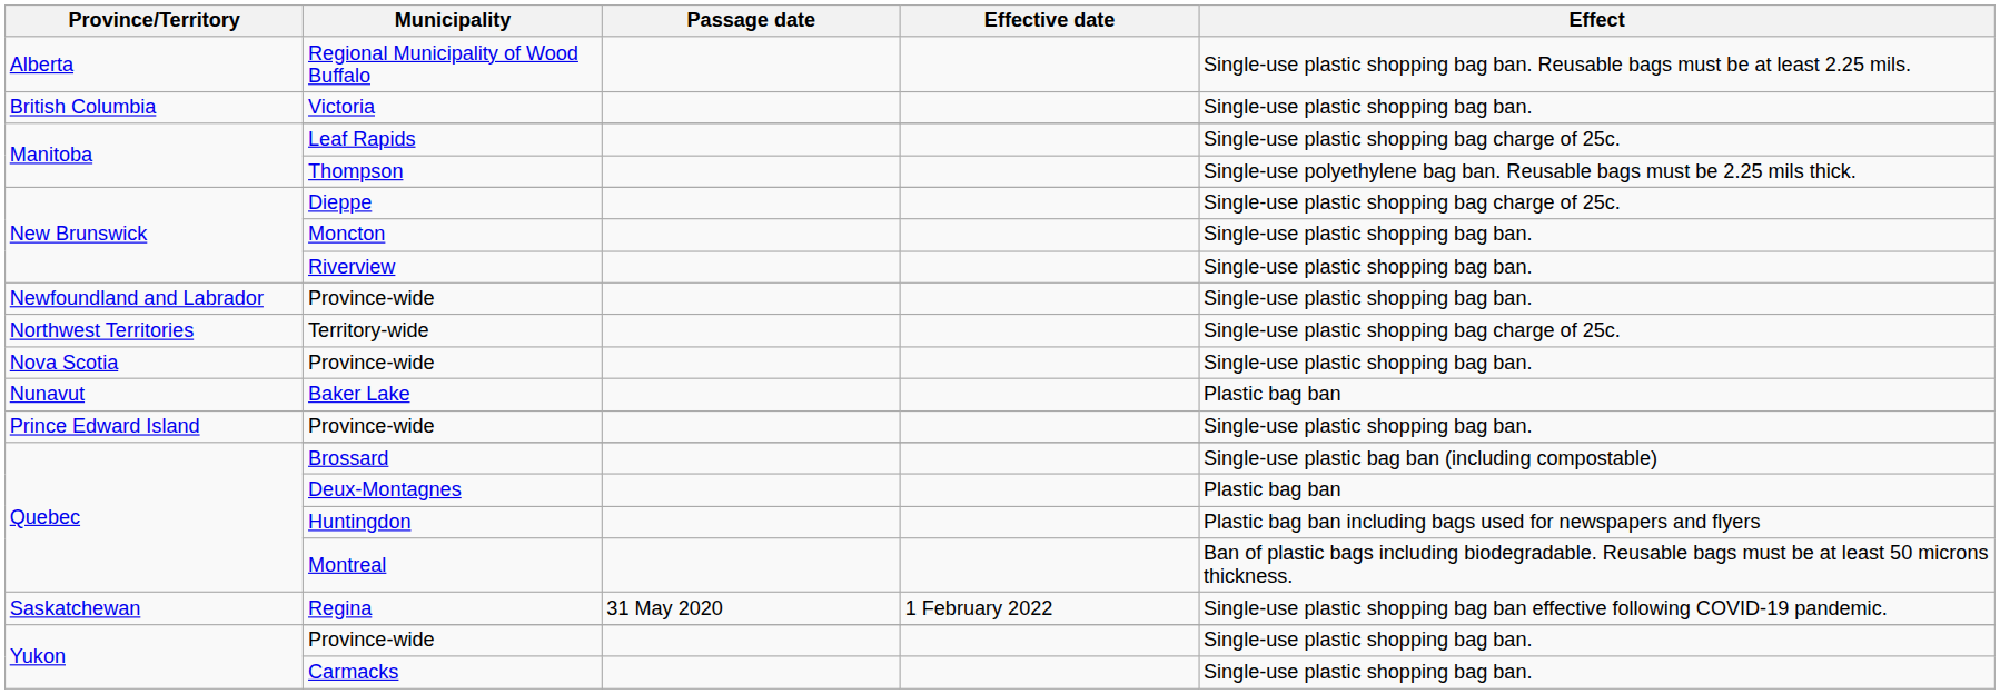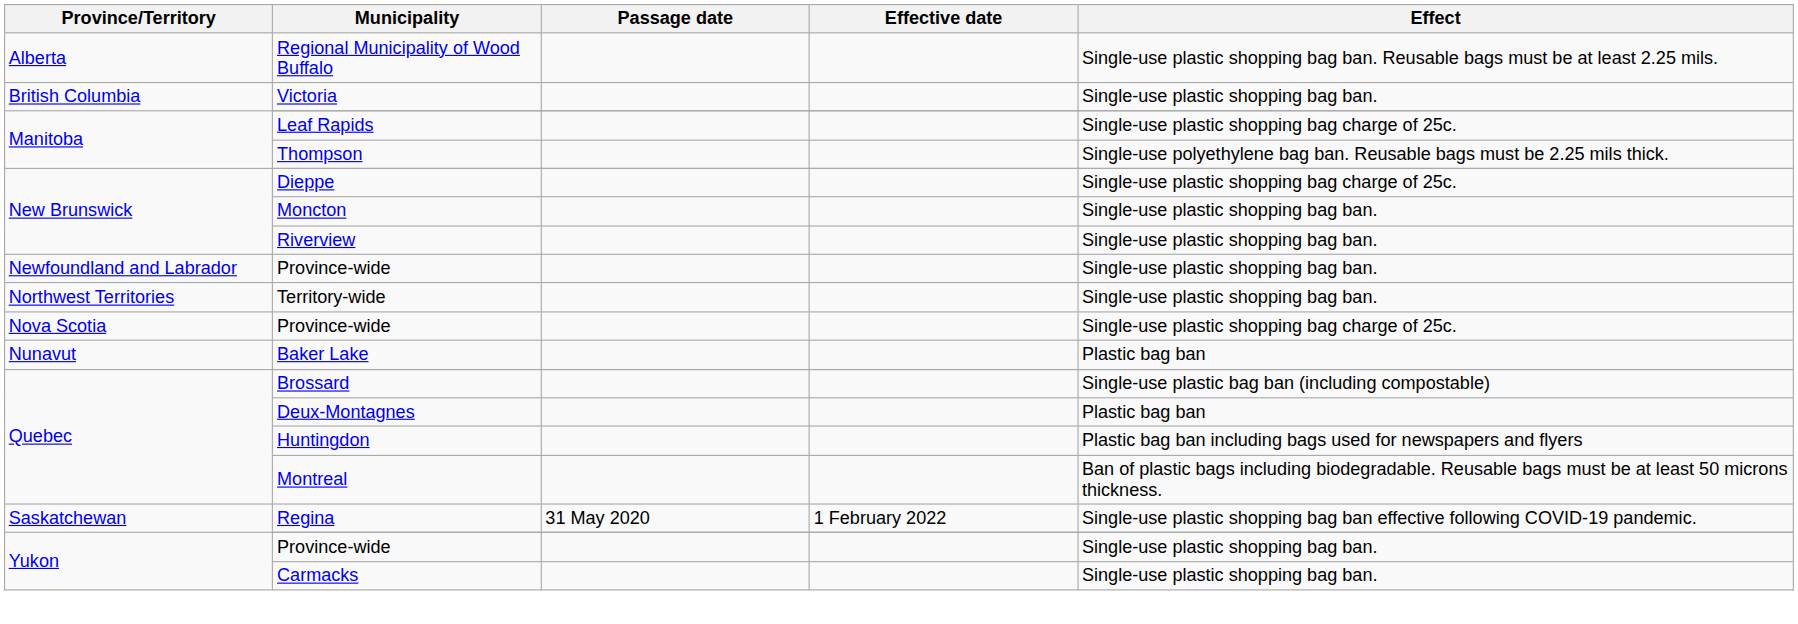Territory-wide | Effect: Single-use plastic shopping bag charge of 25c. -> Single-use plastic shopping bag ban.
Nova Scotia / Province-wide | Effect: Single-use plastic shopping bag ban. -> Single-use plastic shopping bag charge of 25c.
- row: Prince Edward Island | Province-wide | Single-use plastic shopping bag ban.
